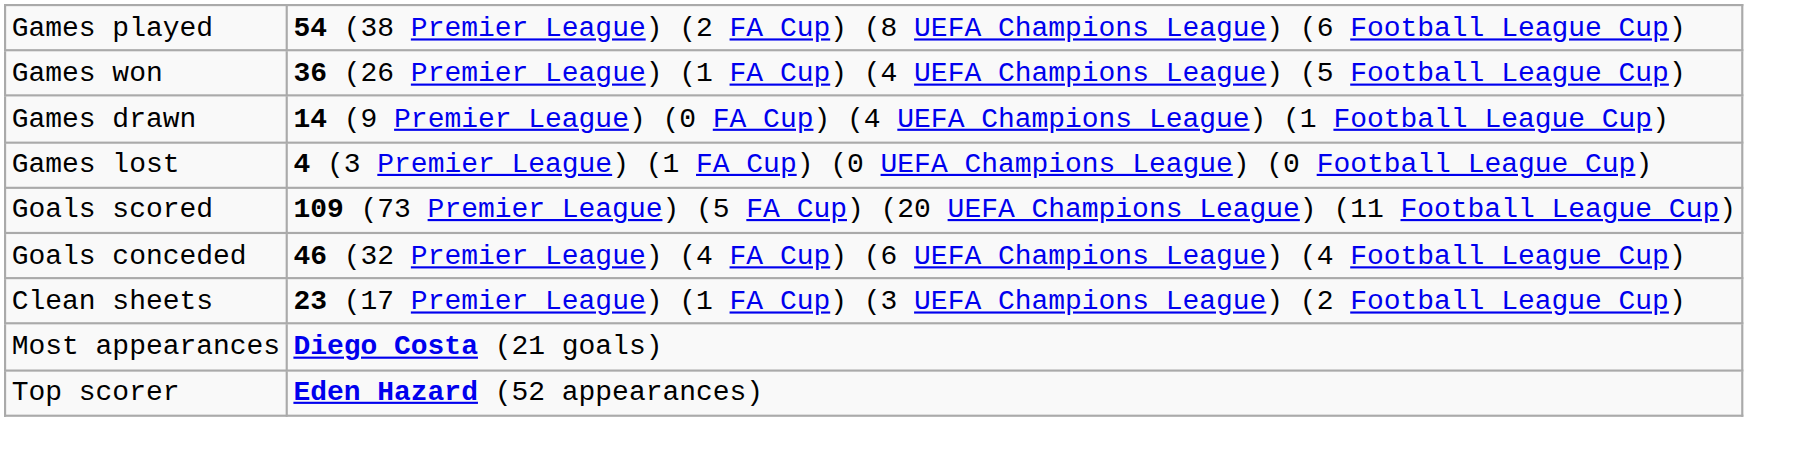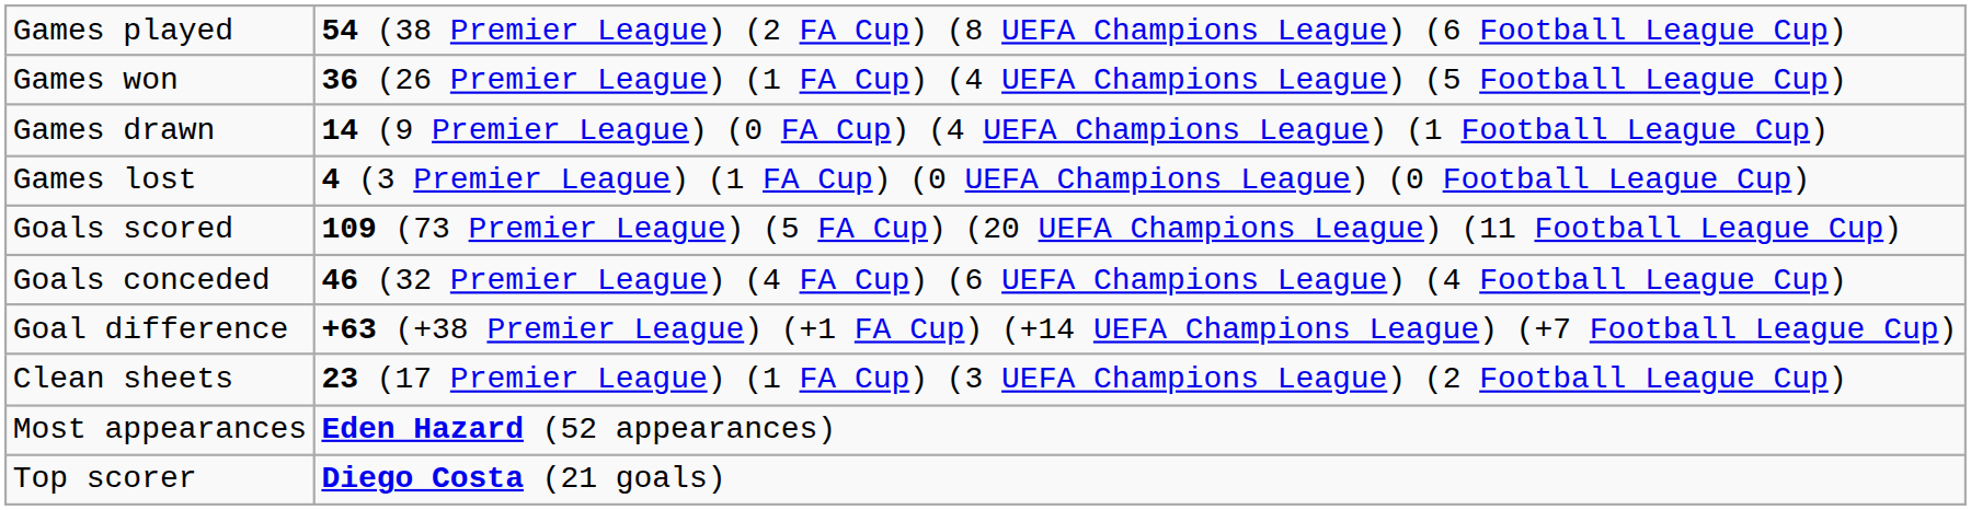+ row: Goal difference | +63 (+38 Premier League) (+1 FA Cup) (+14 UEFA Champions League) (+7 Football League Cup)
Most appearances | column 2: Diego Costa (21 goals) -> Eden Hazard (52 appearances)
Top scorer | column 2: Eden Hazard (52 appearances) -> Diego Costa (21 goals)
